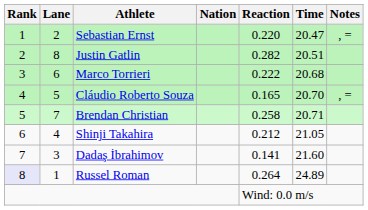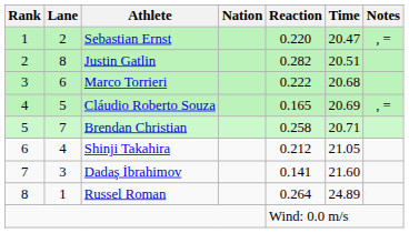Cláudio Roberto Souza | Time: 20.70 -> 20.69
Russel Roman | Rank: lavender background -> no background
